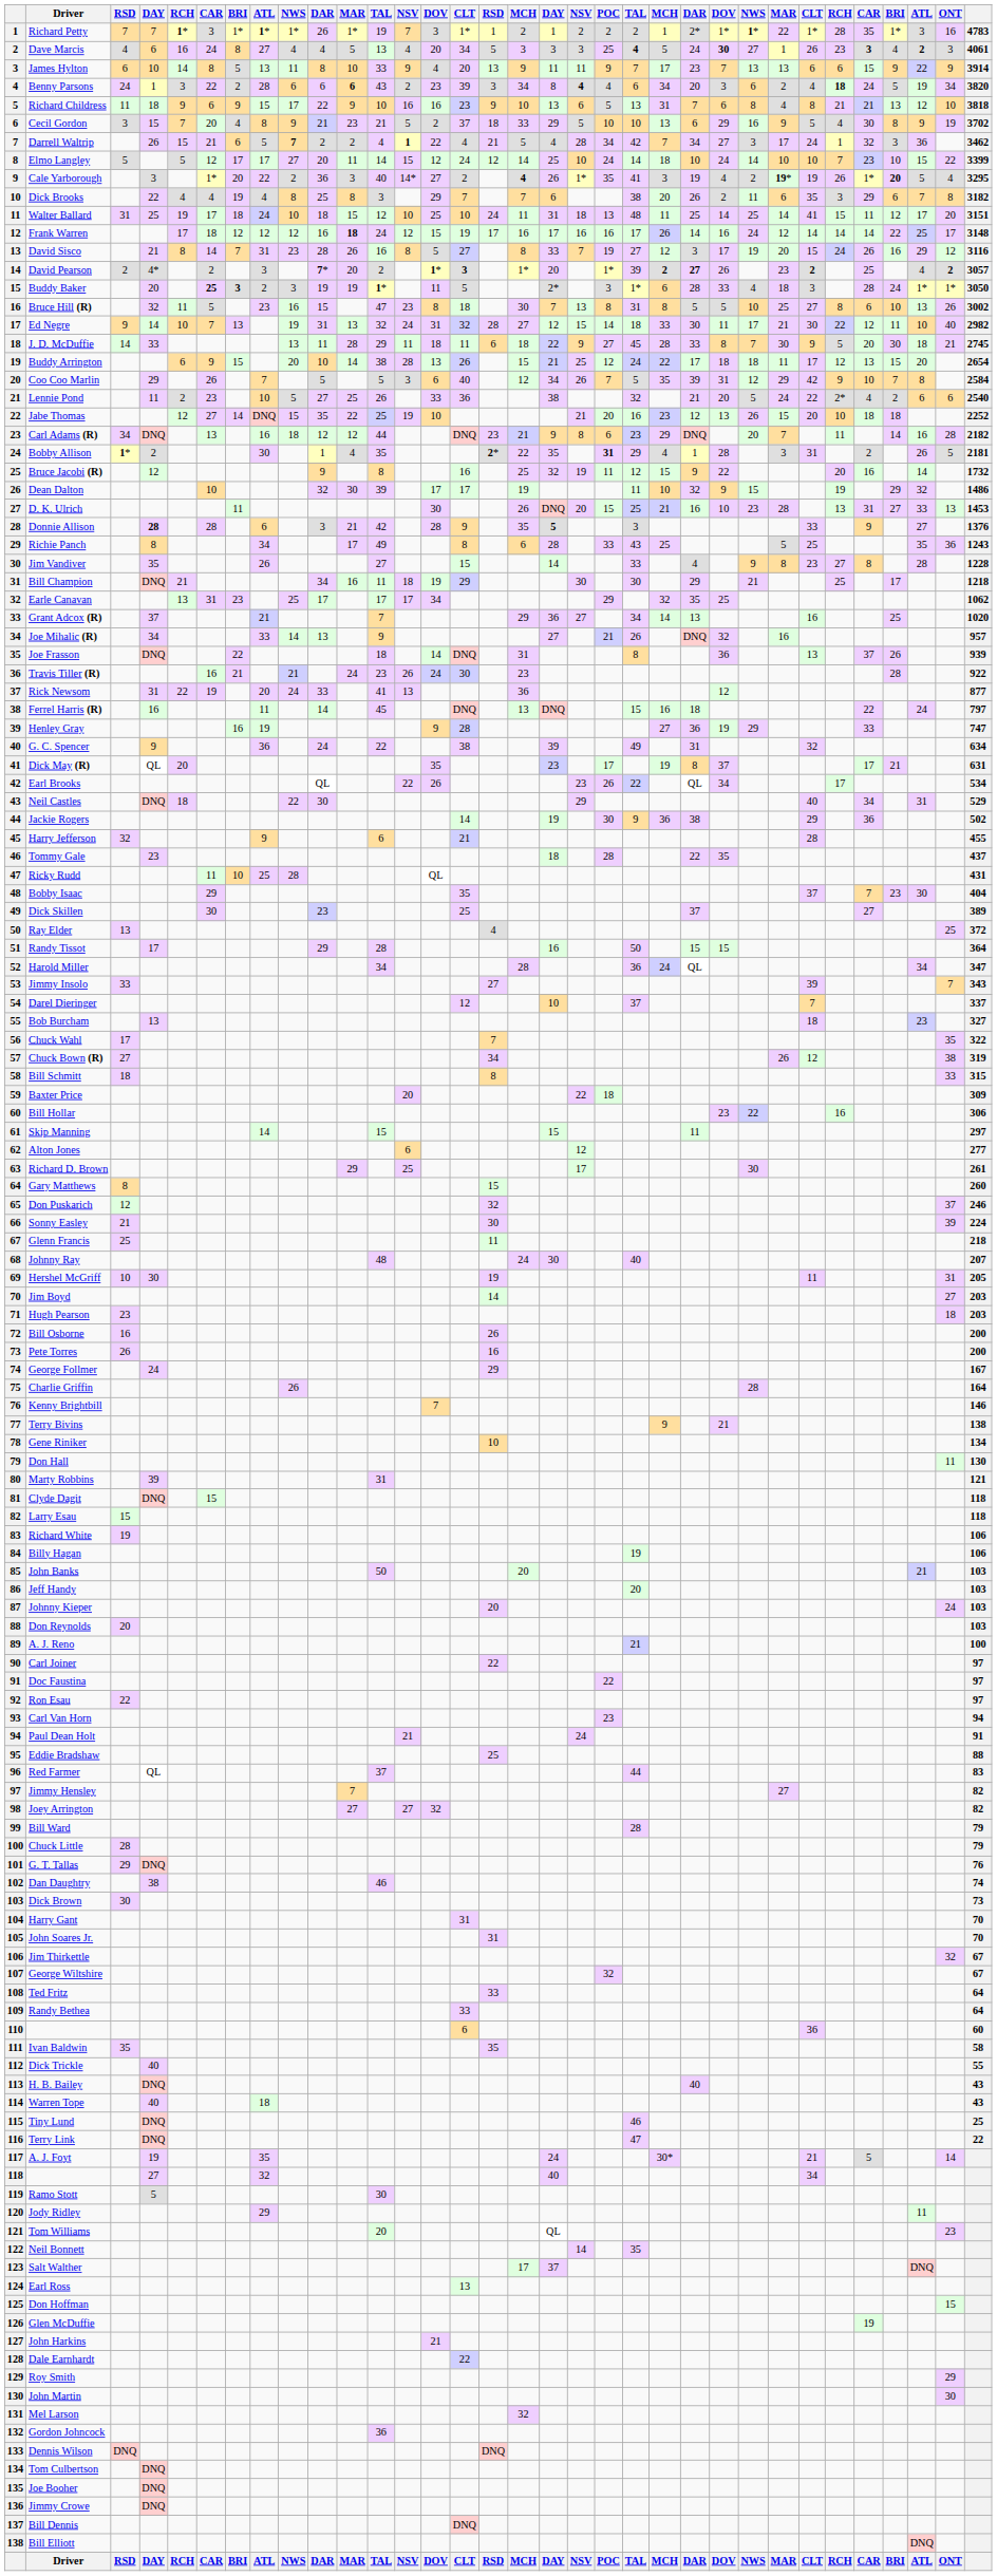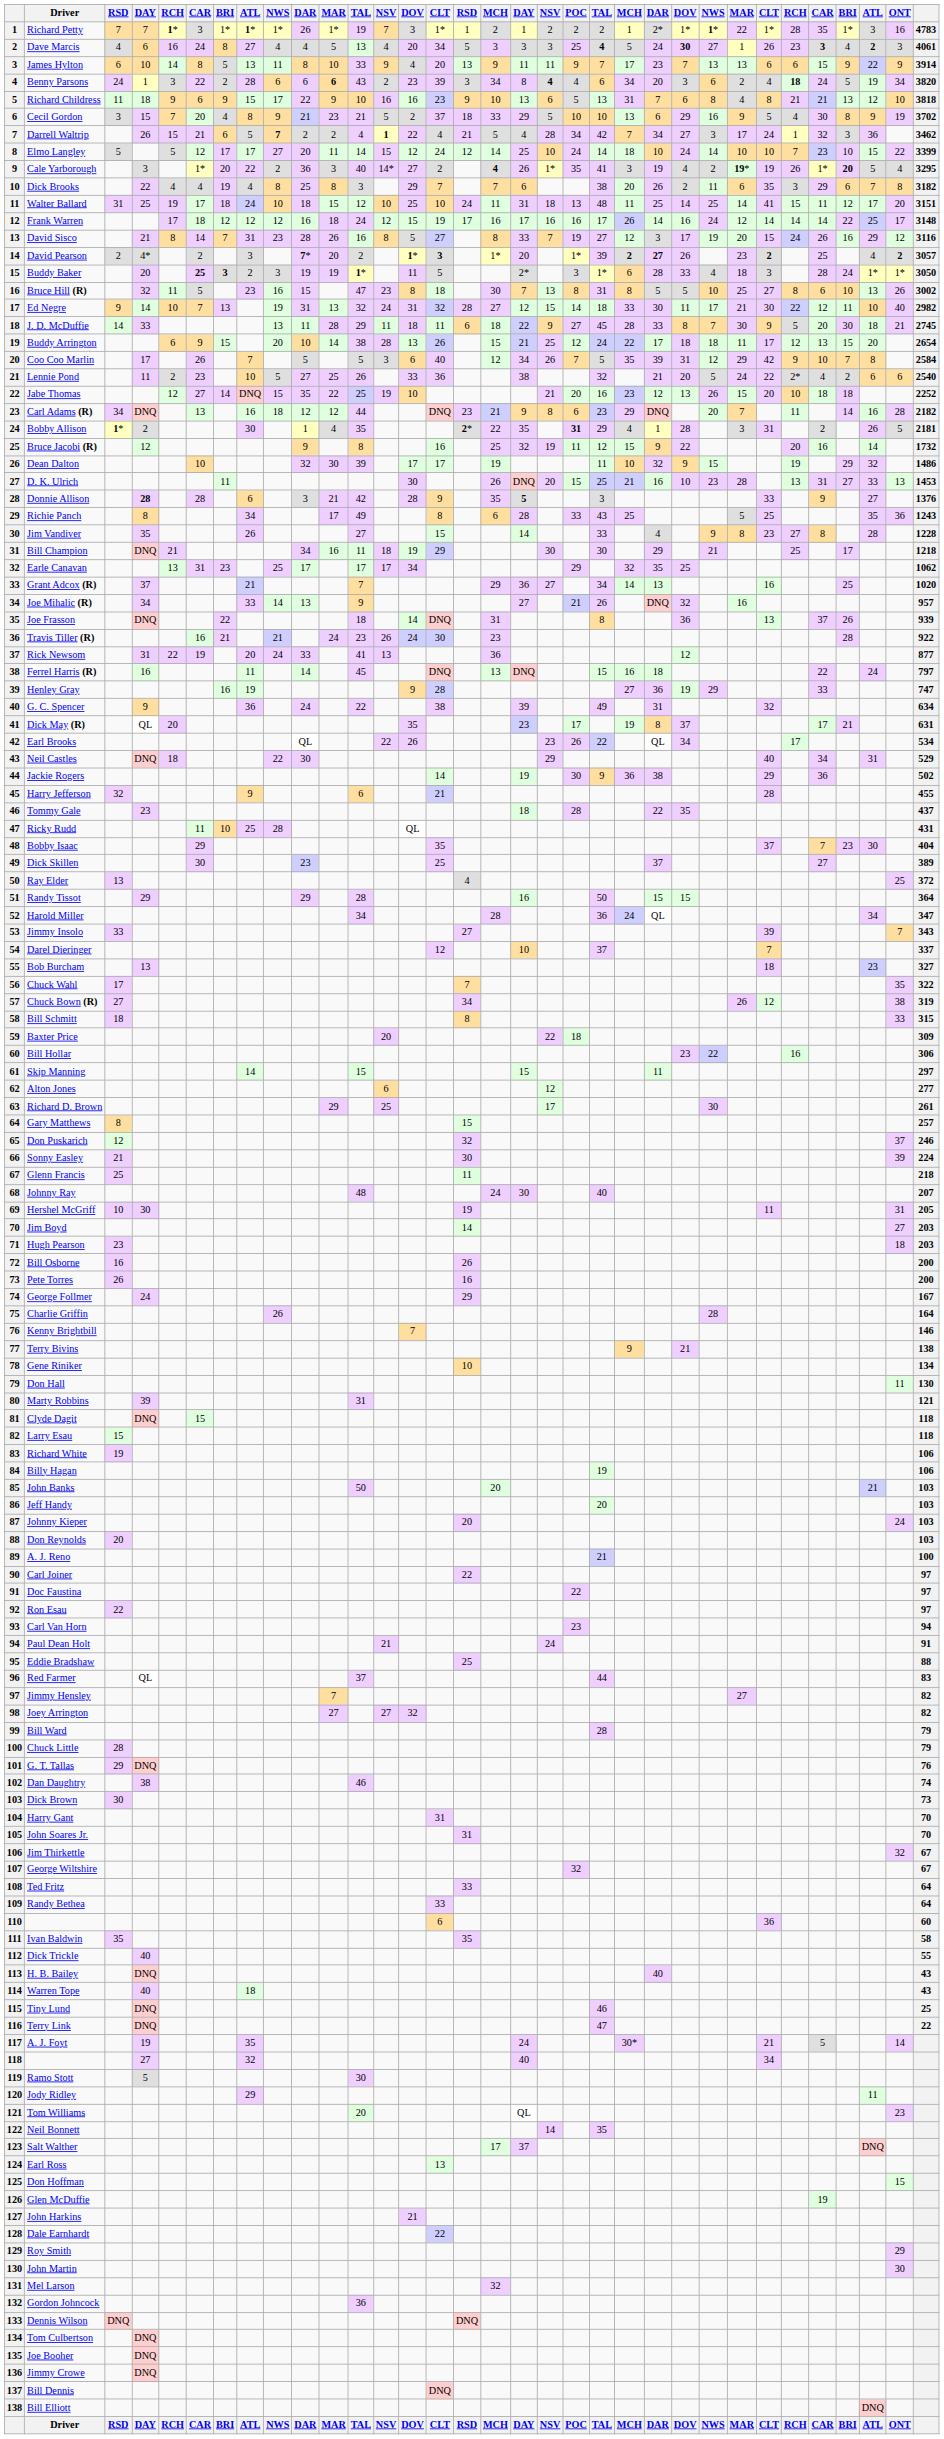Frank Warren | column 11: bold -> normal
Coo Coo Marlin | column 4: 29 -> 17
Randy Tissot | column 4: 17 -> 29
Gary Matthews | column 33: 260 -> 257
